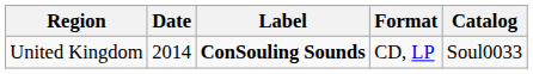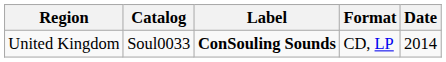columns swapped: Date <-> Catalog
